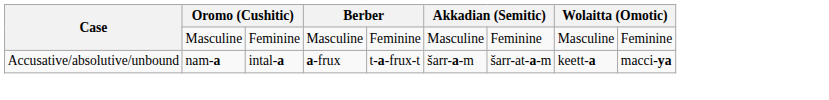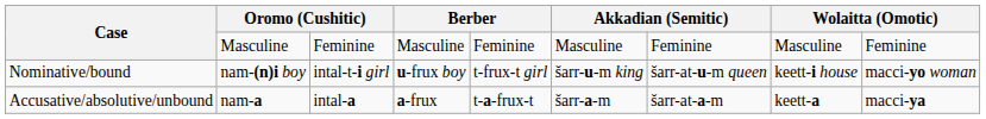+ row: Nominative/bound | nam-(n)i boy | intal-t-i girl | u-frux boy | t-frux-t girl | šarr-u-m king | šarr-at-u-m queen | keett-i house | macci-yo woman
